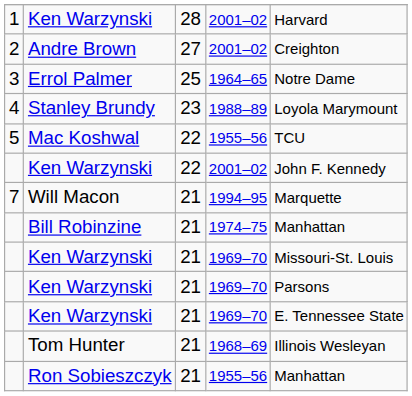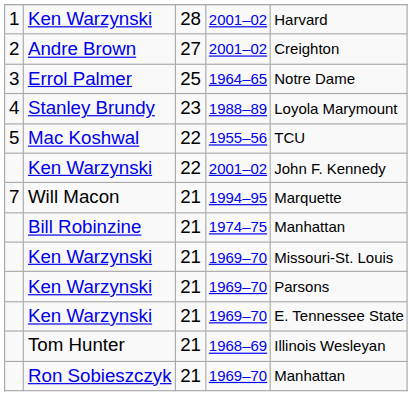Ron Sobieszczyk | column 4: 1955–56 -> 1969–70
